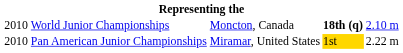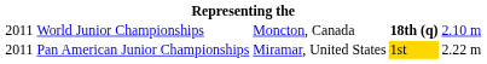World Junior Championships | column 1: 2010 -> 2011
Pan American Junior Championships | column 1: 2010 -> 2011
